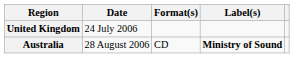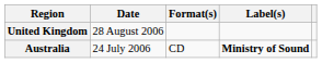United Kingdom | Date: 24 July 2006 -> 28 August 2006
Australia | Date: 28 August 2006 -> 24 July 2006
